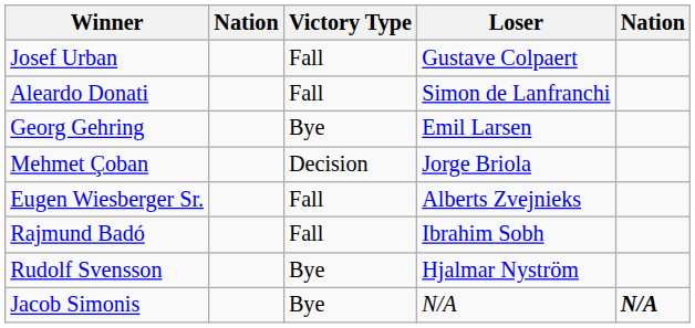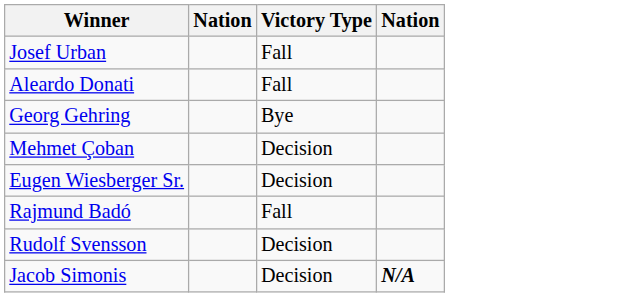- column: Loser | Gustave Colpaert | Simon de Lanfranchi | Emil Larsen | Jorge Briola | Alberts Zvejnieks | Ibrahim Sobh | Hjalmar Nyström | N/A
Eugen Wiesberger Sr. | Victory Type: Fall -> Decision
Rudolf Svensson | Victory Type: Bye -> Decision
Jacob Simonis | Victory Type: Bye -> Decision
